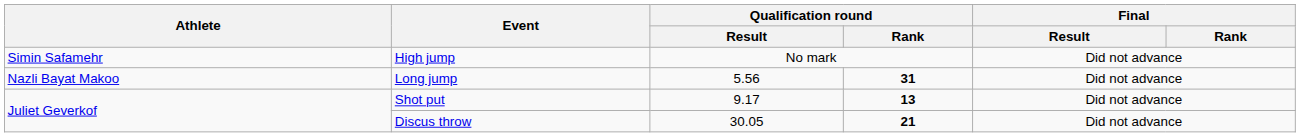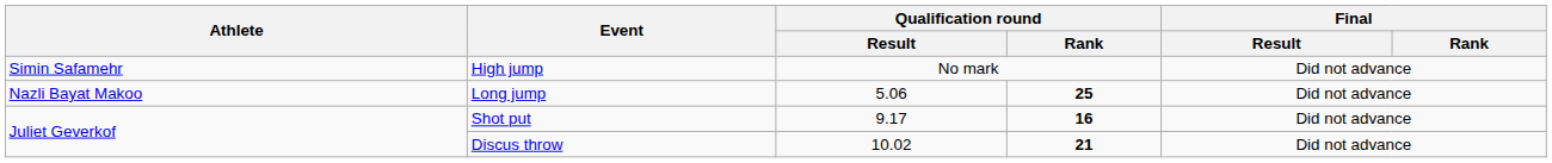Long jump | Qualification round / Result: 5.56 -> 5.06
Long jump | Qualification round / Rank: 31 -> 25
Shot put | Qualification round / Rank: 13 -> 16
Discus throw | Qualification round / Result: 30.05 -> 10.02
